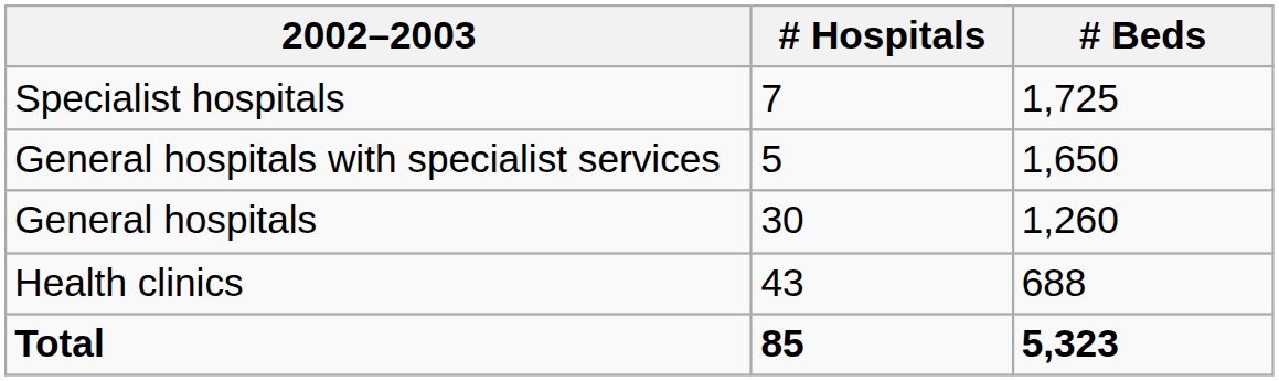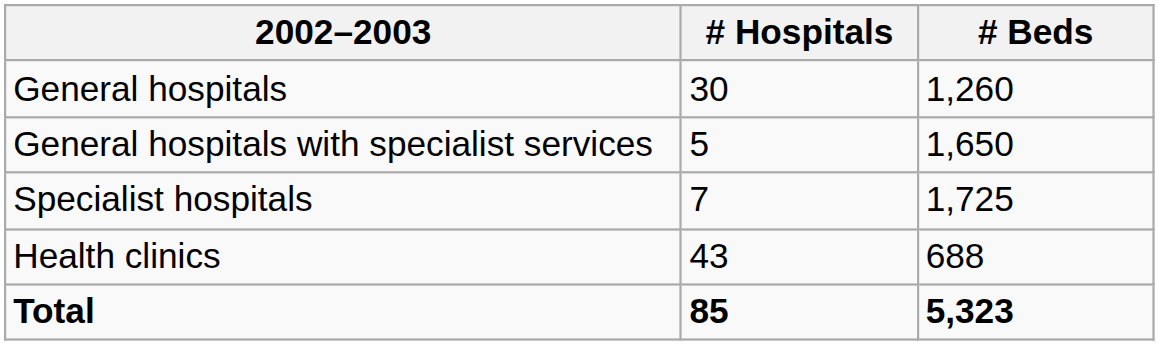rows swapped: Specialist hospitals <-> General hospitals
